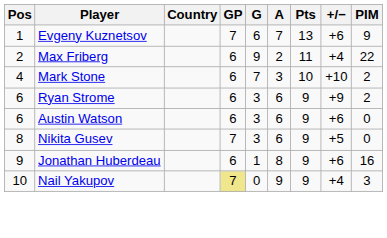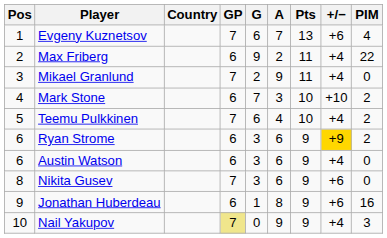Evgeny Kuznetsov | PIM: 9 -> 4
+ row: 3 | Mikael Granlund | 7 | 2 | 9 | 11 | +4 | 0
+ row: 5 | Teemu Pulkkinen | 7 | 6 | 4 | 10 | +4 | 2
Ryan Strome | +/−: no background -> gold background
Austin Watson | +/−: +6 -> +4
Nikita Gusev | +/−: +5 -> +6
